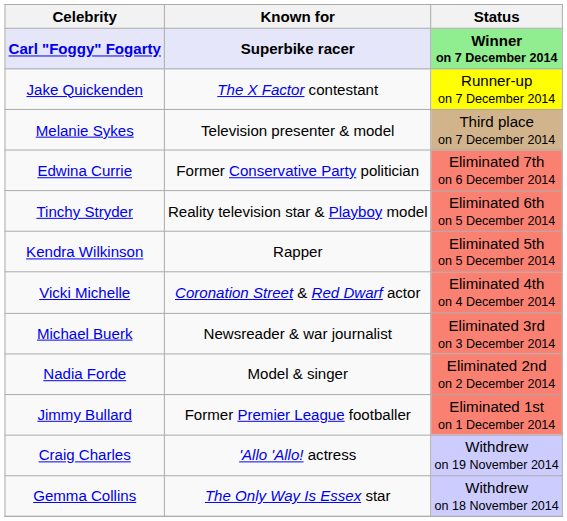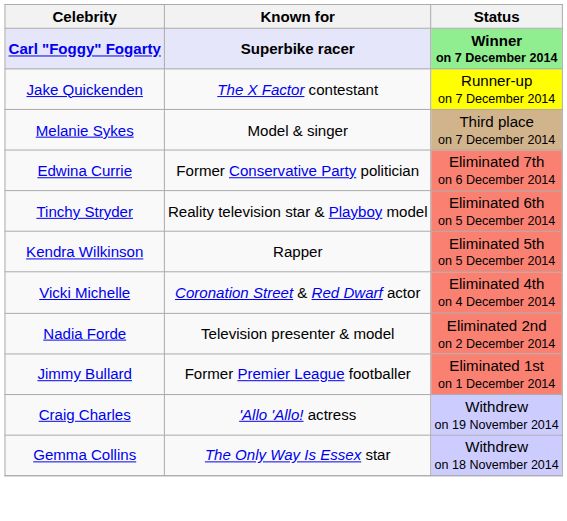Melanie Sykes | Known for: Television presenter & model -> Model & singer
- row: Michael Buerk | Newsreader & war journalist | Eliminated 3rd on 3 December 2014
Nadia Forde | Known for: Model & singer -> Television presenter & model
